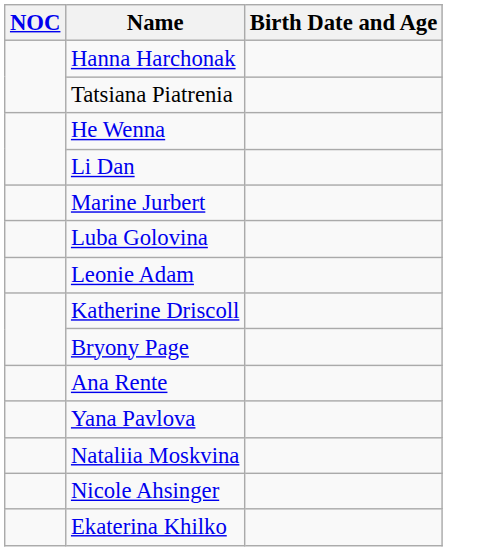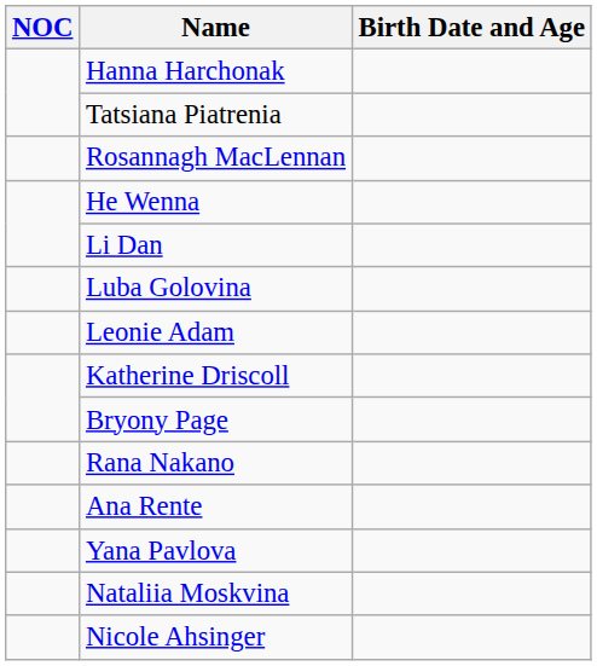+ row: Rosannagh MacLennan
- row: Marine Jurbert
+ row: Rana Nakano
- row: Ekaterina Khilko
